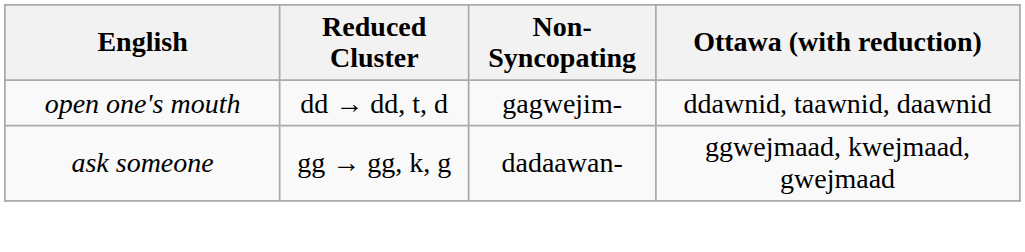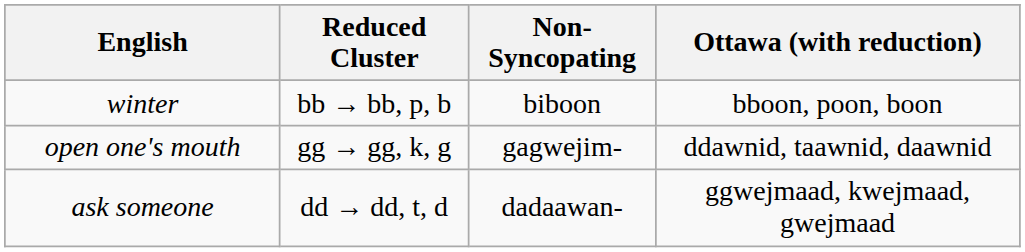+ row: winter | bb → bb, p, b | biboon | bboon, poon, boon
open one's mouth | Reduced Cluster: dd → dd, t, d -> gg → gg, k, g
ask someone | Reduced Cluster: gg → gg, k, g -> dd → dd, t, d
